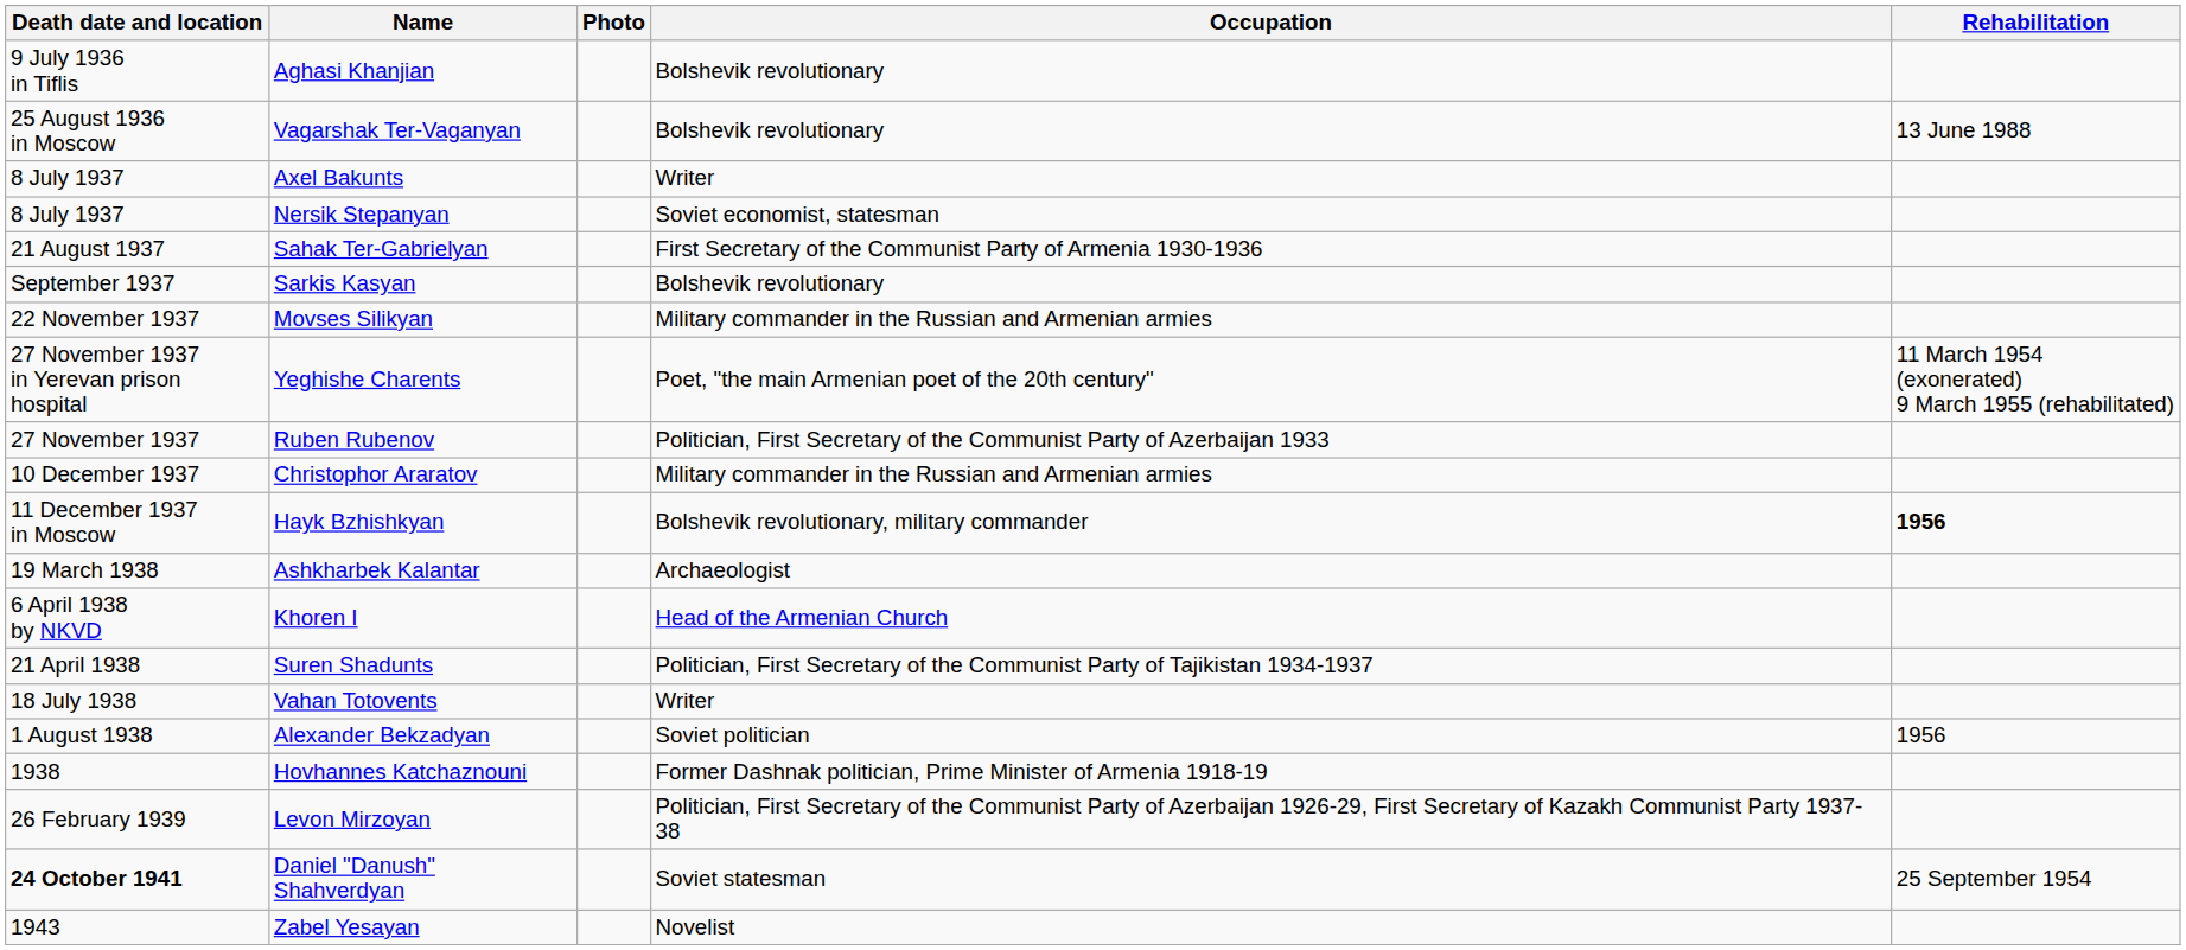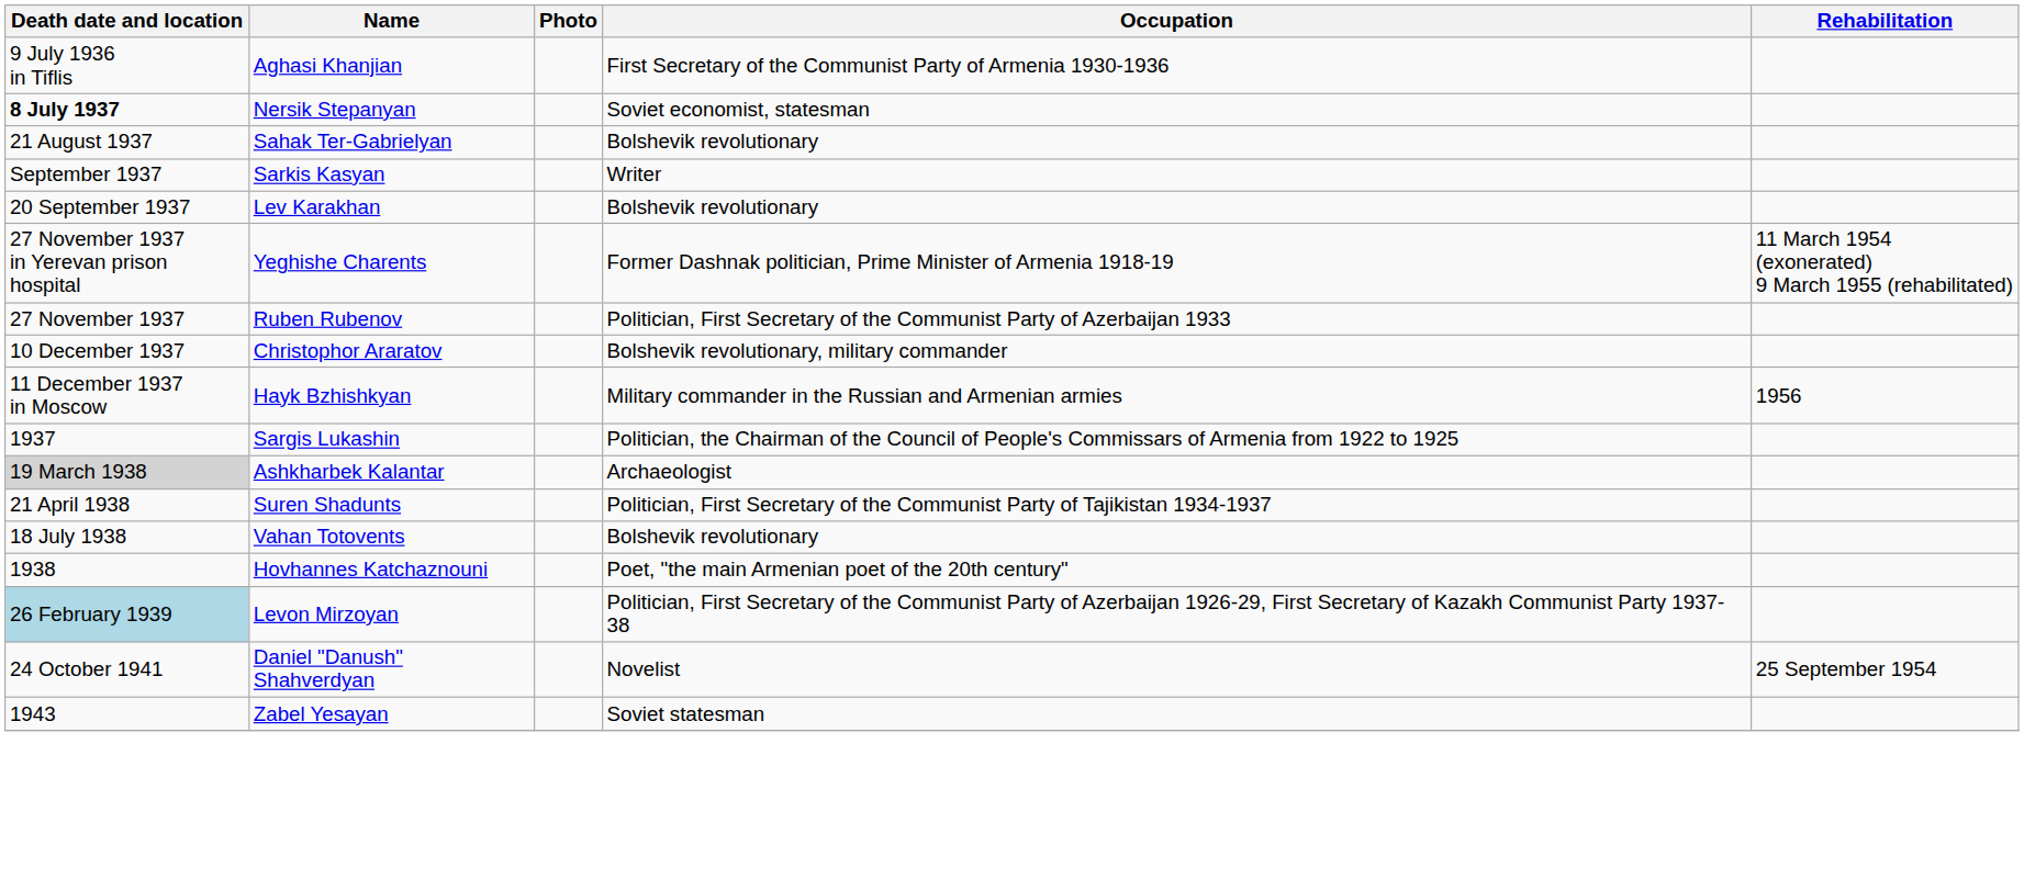Aghasi Khanjian | Occupation: Bolshevik revolutionary -> First Secretary of the Communist Party of Armenia 1930-1936
- row: 25 August 1936 in Moscow | Vagarshak Ter-Vaganyan | Bolshevik revolutionary | 13 June 1988
- row: 8 July 1937 | Axel Bakunts | Writer
Nersik Stepanyan | Death date and location: normal -> bold
Sahak Ter-Gabrielyan | Occupation: First Secretary of the Communist Party of Armenia 1930-1936 -> Bolshevik revolutionary
Sarkis Kasyan | Occupation: Bolshevik revolutionary -> Writer
+ row: 20 September 1937 | Lev Karakhan | Bolshevik revolutionary
- row: 22 November 1937 | Movses Silikyan | Military commander in the Russian and Armenian armies
Yeghishe Charents | Occupation: Poet, "the main Armenian poet of the 20th century" -> Former Dashnak politician, Prime Minister of Armenia 1918-19
Christophor Araratov | Occupation: Military commander in the Russian and Armenian armies -> Bolshevik revolutionary, military commander
Hayk Bzhishkyan | Occupation: Bolshevik revolutionary, military commander -> Military commander in the Russian and Armenian armies
Hayk Bzhishkyan | Rehabilitation: bold -> normal
+ row: 1937 | Sargis Lukashin | Politician, the Chairman of the Council of People's Commissars of Armenia from 1922 to 1925
Ashkharbek Kalantar | Death date and location: no background -> lightgrey background
- row: 6 April 1938 by NKVD | Khoren I | Head of the Armenian Church
Vahan Totovents | Occupation: Writer -> Bolshevik revolutionary
- row: 1 August 1938 | Alexander Bekzadyan | Soviet politician | 1956
Hovhannes Katchaznouni | Occupation: Former Dashnak politician, Prime Minister of Armenia 1918-19 -> Poet, "the main Armenian poet of the 20th century"
Levon Mirzoyan | Death date and location: no background -> lightblue background
Daniel "Danush" Shahverdyan | Death date and location: bold -> normal
Daniel "Danush" Shahverdyan | Occupation: Soviet statesman -> Novelist
Zabel Yesayan | Occupation: Novelist -> Soviet statesman
